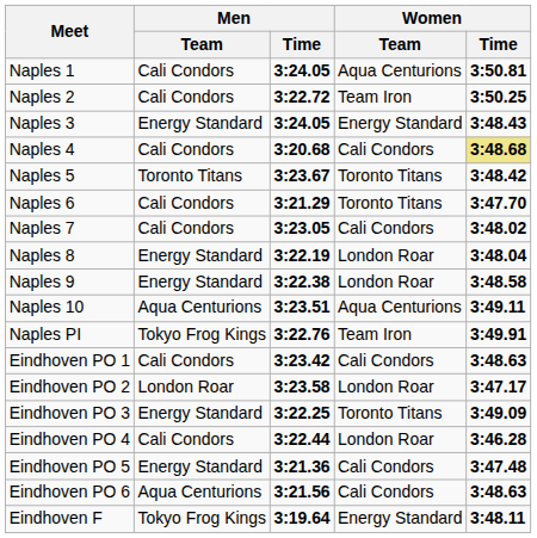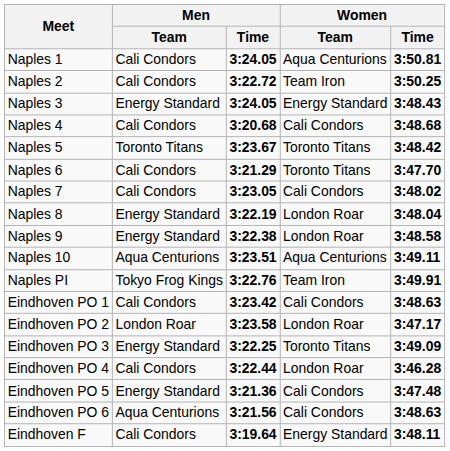Naples 4 | Women / Time: khaki background -> no background
Eindhoven F | Men / Team: Tokyo Frog Kings -> Cali Condors
